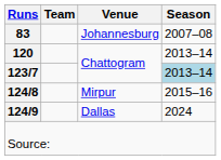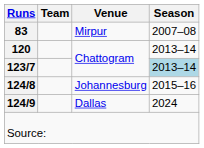83 | Venue: Johannesburg -> Mirpur
124/8 | Venue: Mirpur -> Johannesburg
